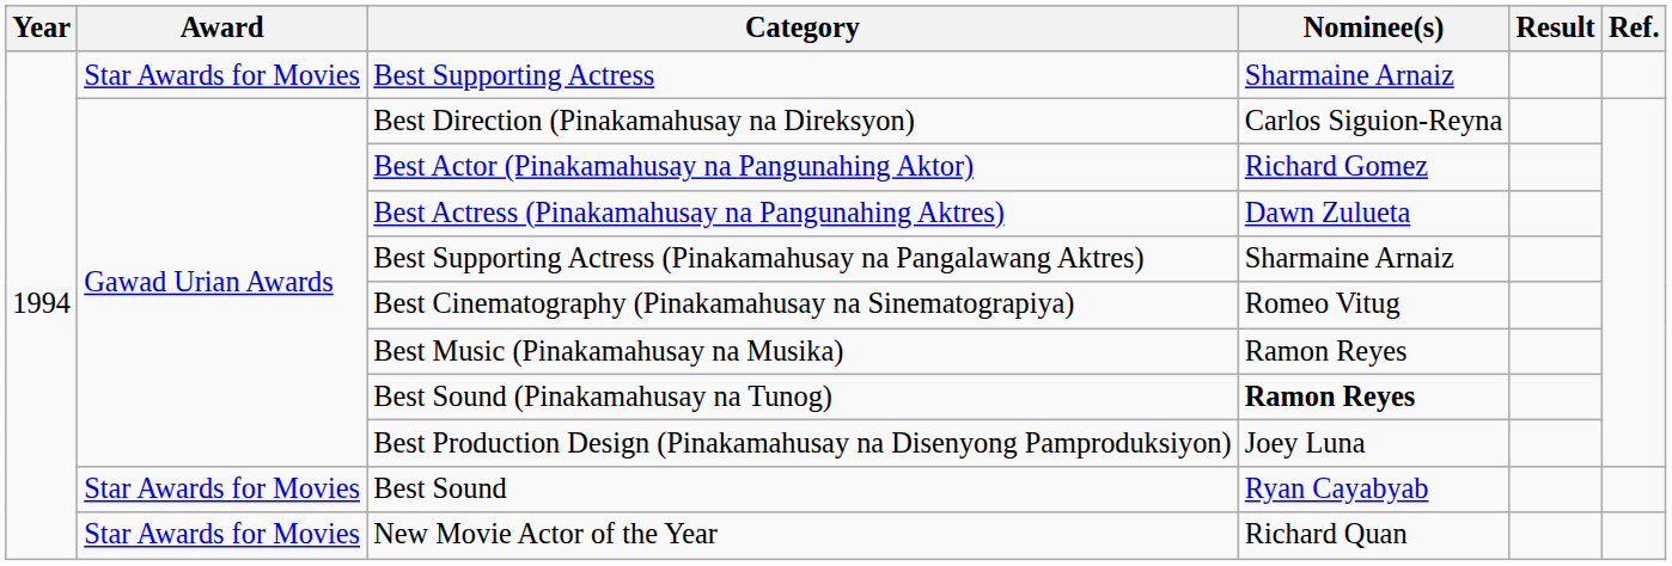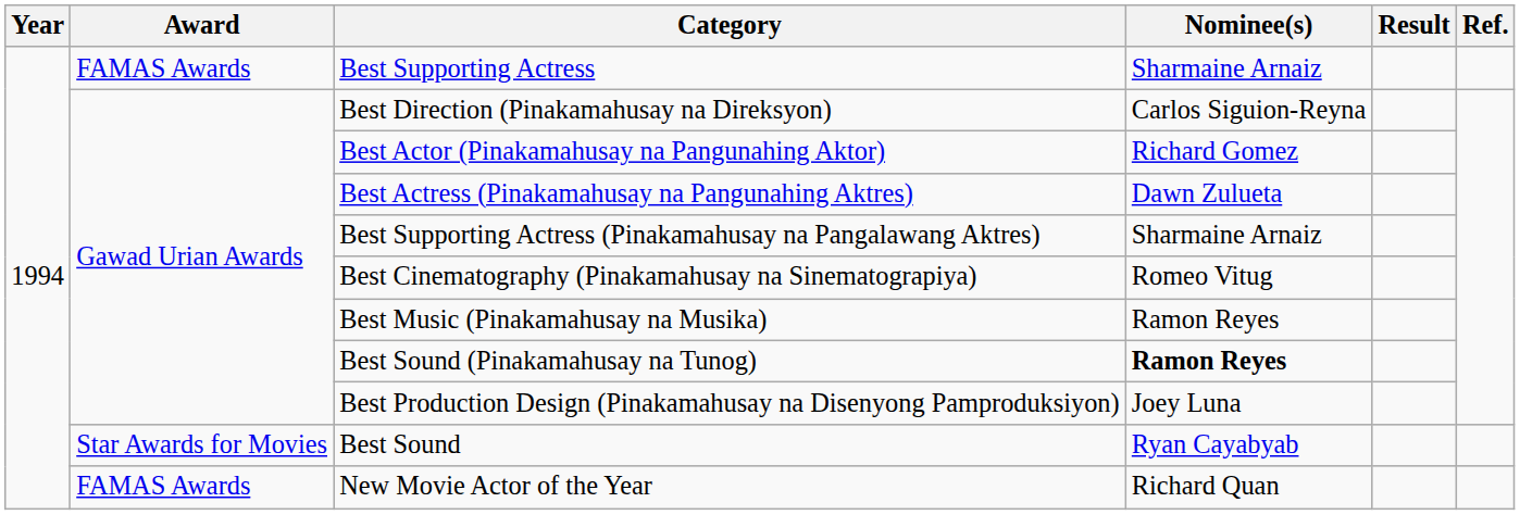Best Supporting Actress | Award: Star Awards for Movies -> FAMAS Awards
New Movie Actor of the Year | Award: Star Awards for Movies -> FAMAS Awards
